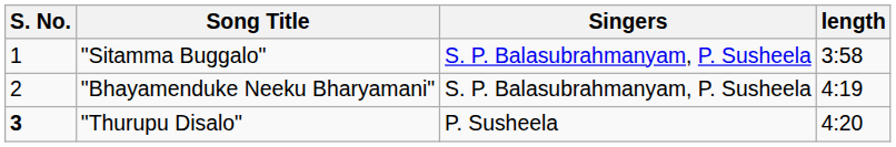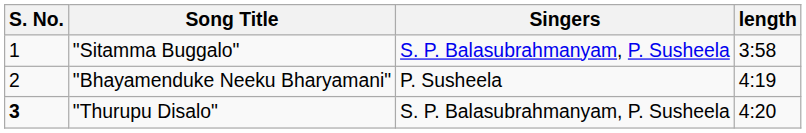"Bhayamenduke Neeku Bharyamani" | Singers: S. P. Balasubrahmanyam, P. Susheela -> P. Susheela
"Thurupu Disalo" | Singers: P. Susheela -> S. P. Balasubrahmanyam, P. Susheela
